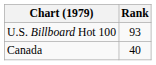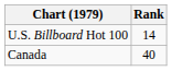U.S. Billboard Hot 100 | Rank: 93 -> 14
